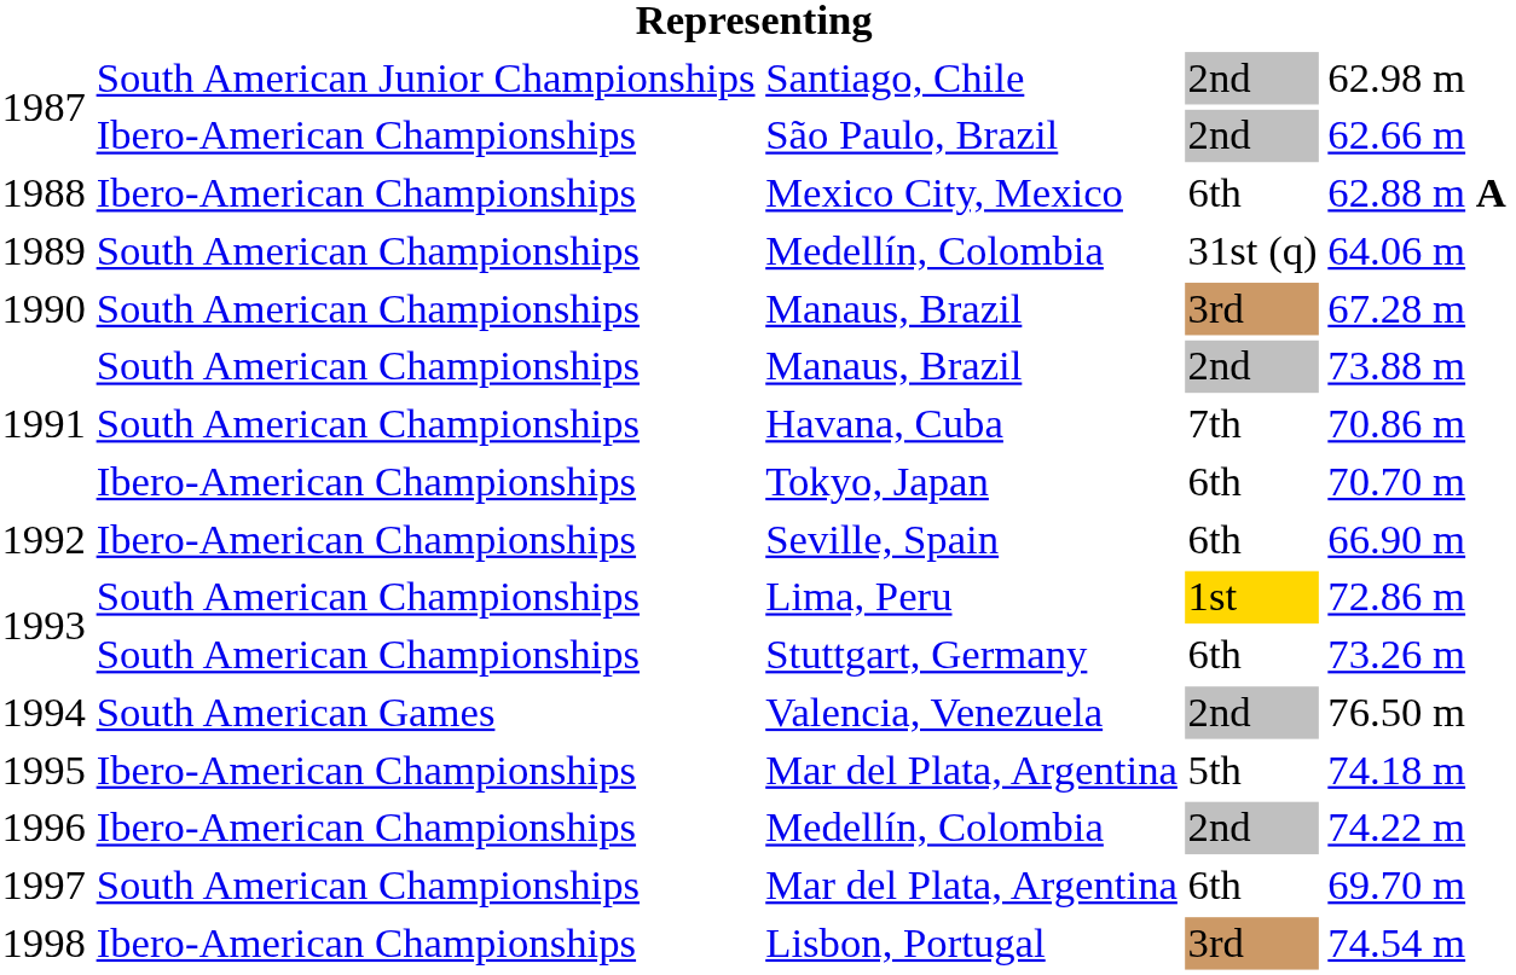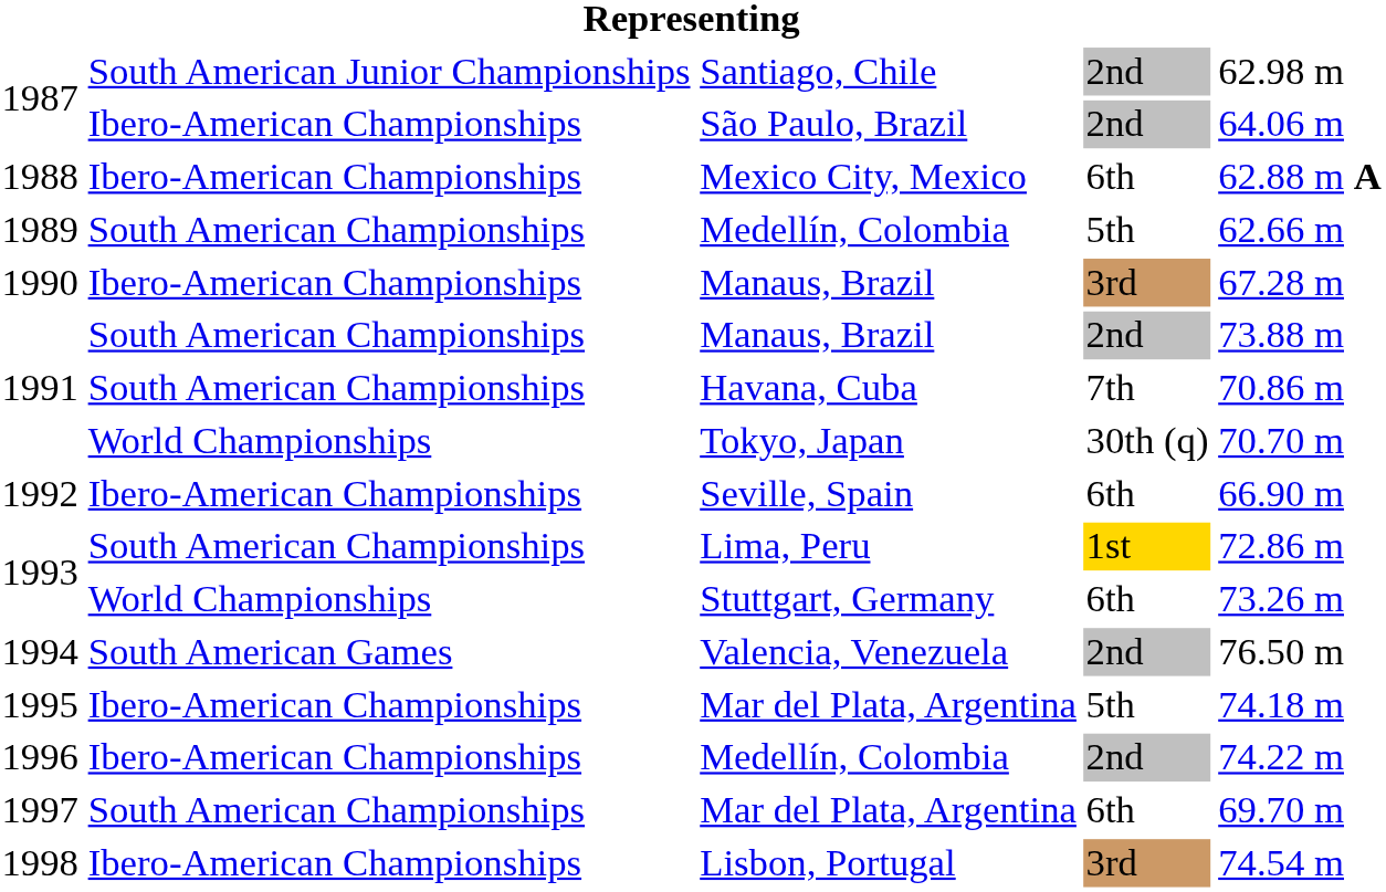São Paulo, Brazil | column 5: 62.66 m -> 64.06 m
1989 / Medellín, Colombia | column 4: 31st (q) -> 5th
1989 / Medellín, Colombia | column 5: 64.06 m -> 62.66 m
1990 / Manaus, Brazil | column 2: South American Championships -> Ibero-American Championships
Tokyo, Japan | column 2: Ibero-American Championships -> World Championships
Tokyo, Japan | column 4: 6th -> 30th (q)
Stuttgart, Germany | column 2: South American Championships -> World Championships
